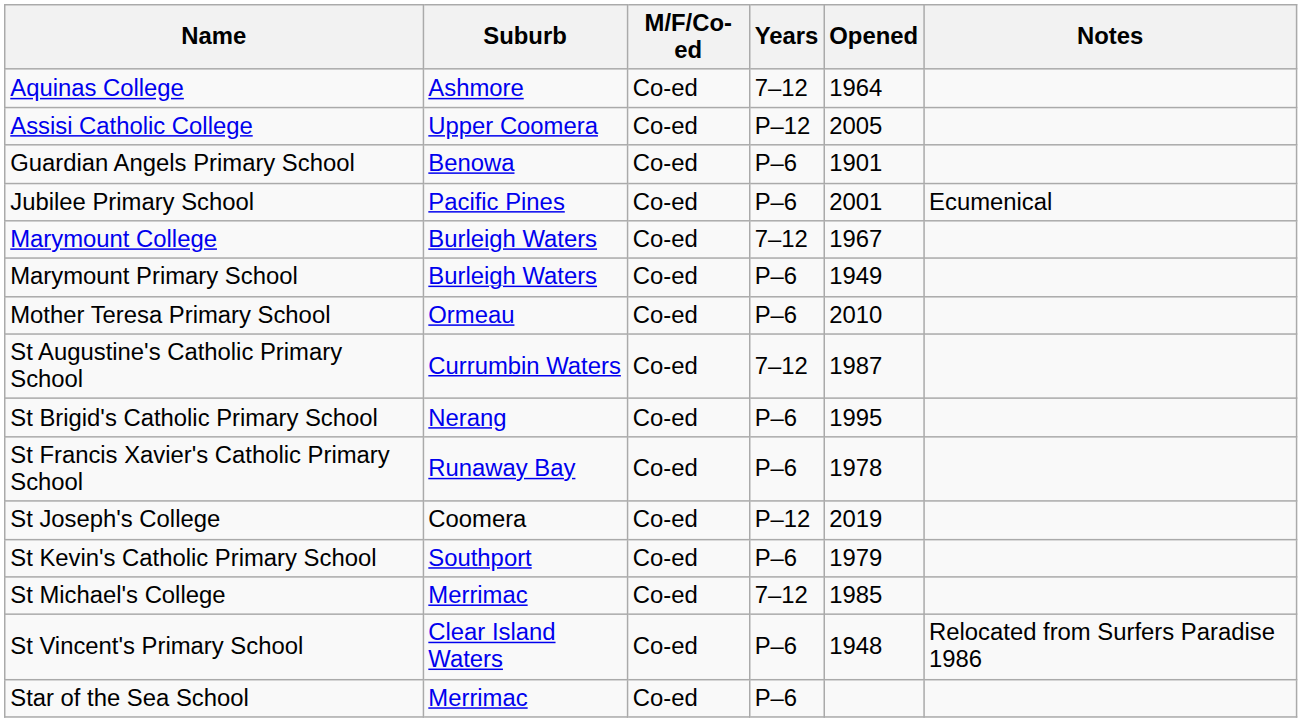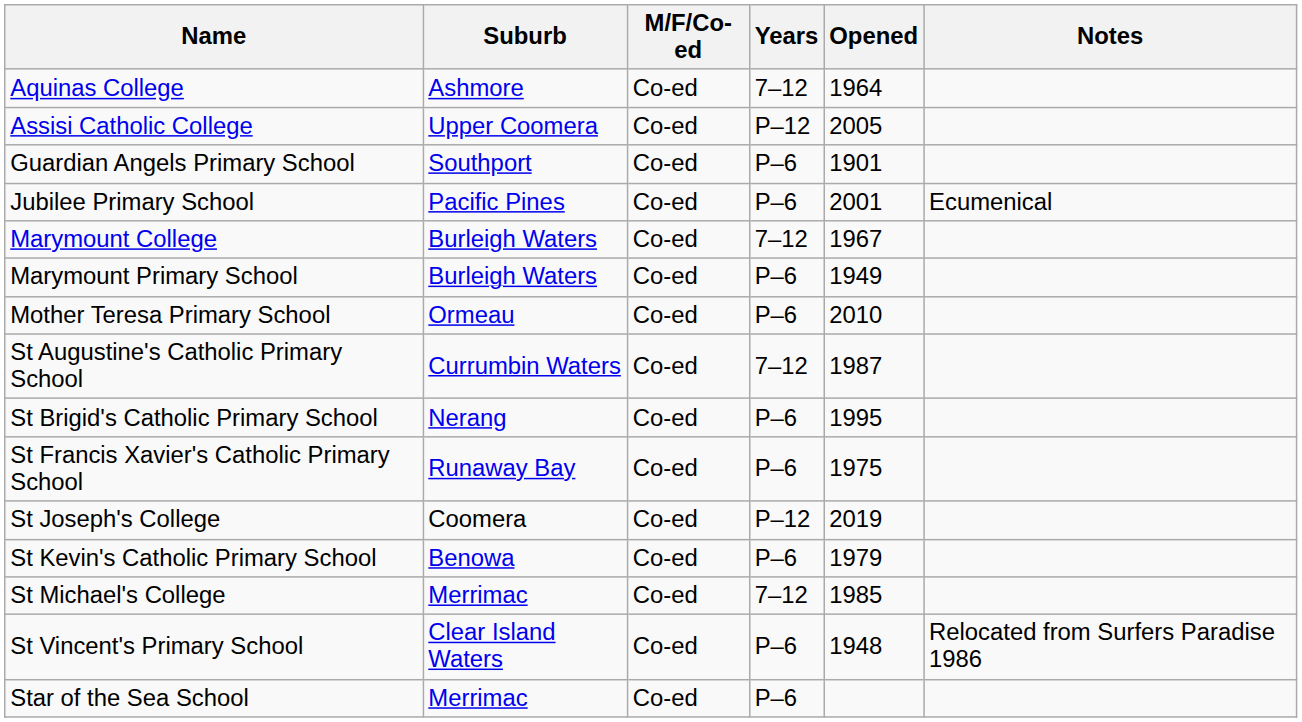Guardian Angels Primary School | Suburb: Benowa -> Southport
St Francis Xavier's Catholic Primary School | Opened: 1978 -> 1975
St Kevin's Catholic Primary School | Suburb: Southport -> Benowa
